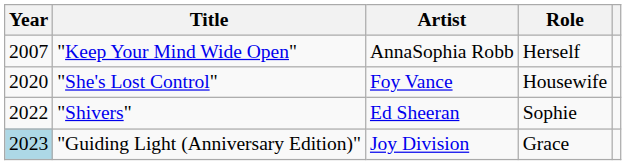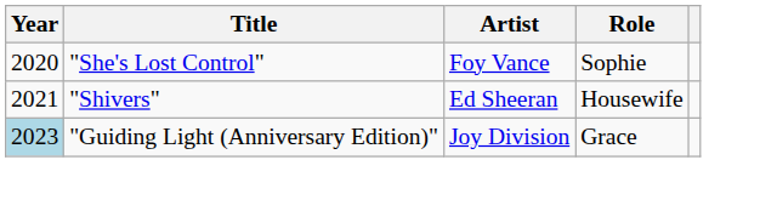- row: 2007 | "Keep Your Mind Wide Open" | AnnaSophia Robb | Herself
"She's Lost Control" | Role: Housewife -> Sophie
"Shivers" | Year: 2022 -> 2021
"Shivers" | Role: Sophie -> Housewife
